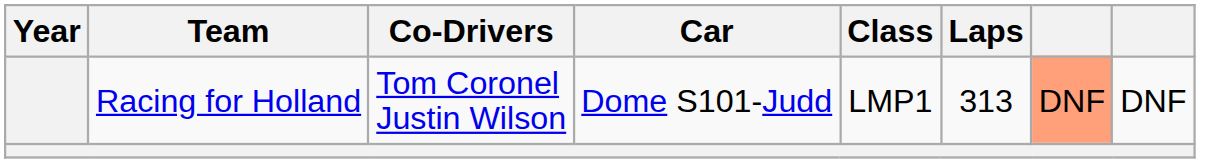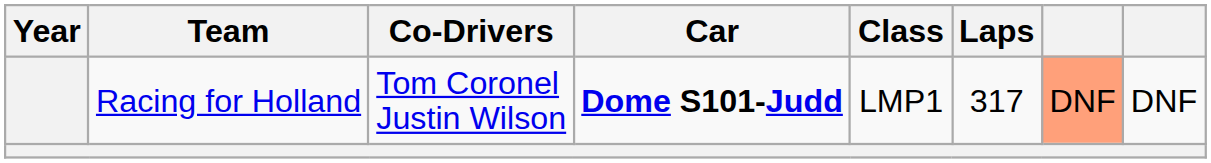Racing for Holland | Car: normal -> bold
Racing for Holland | Laps: 313 -> 317
